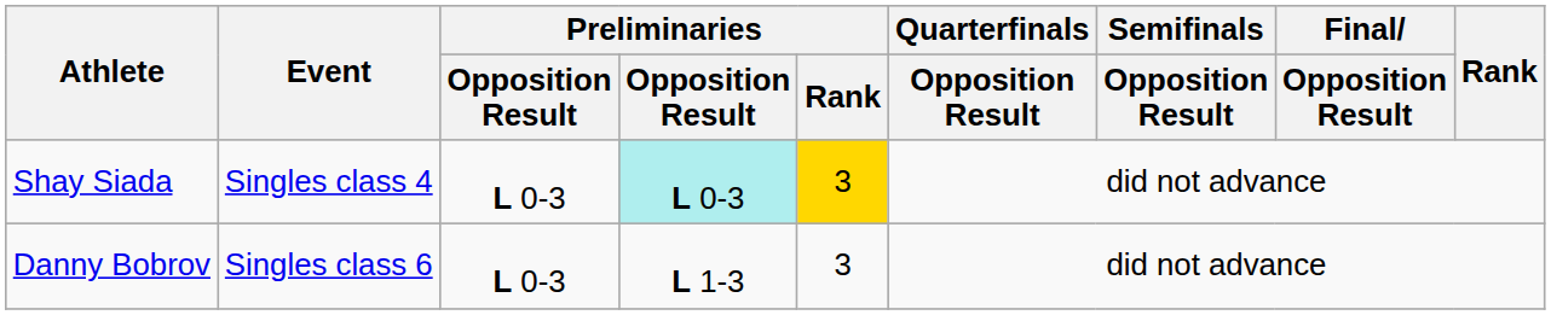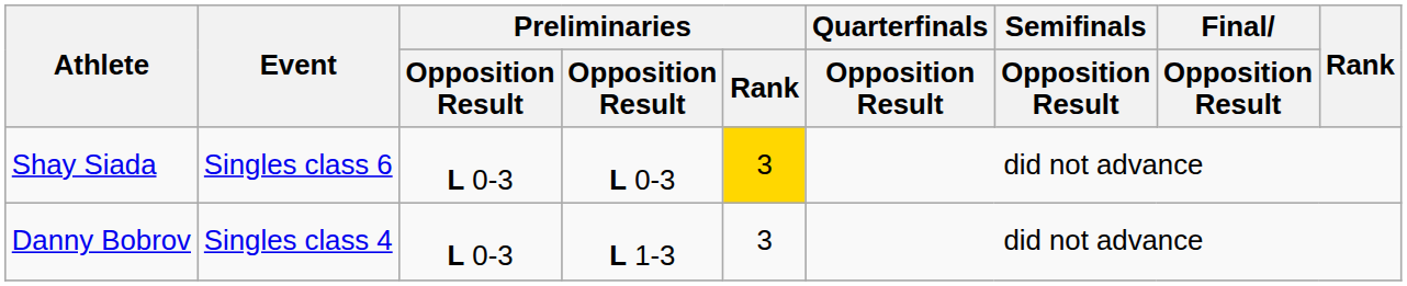Shay Siada | Event: Singles class 4 -> Singles class 6
Shay Siada | column 4: paleturquoise background -> no background
Danny Bobrov | Event: Singles class 6 -> Singles class 4
